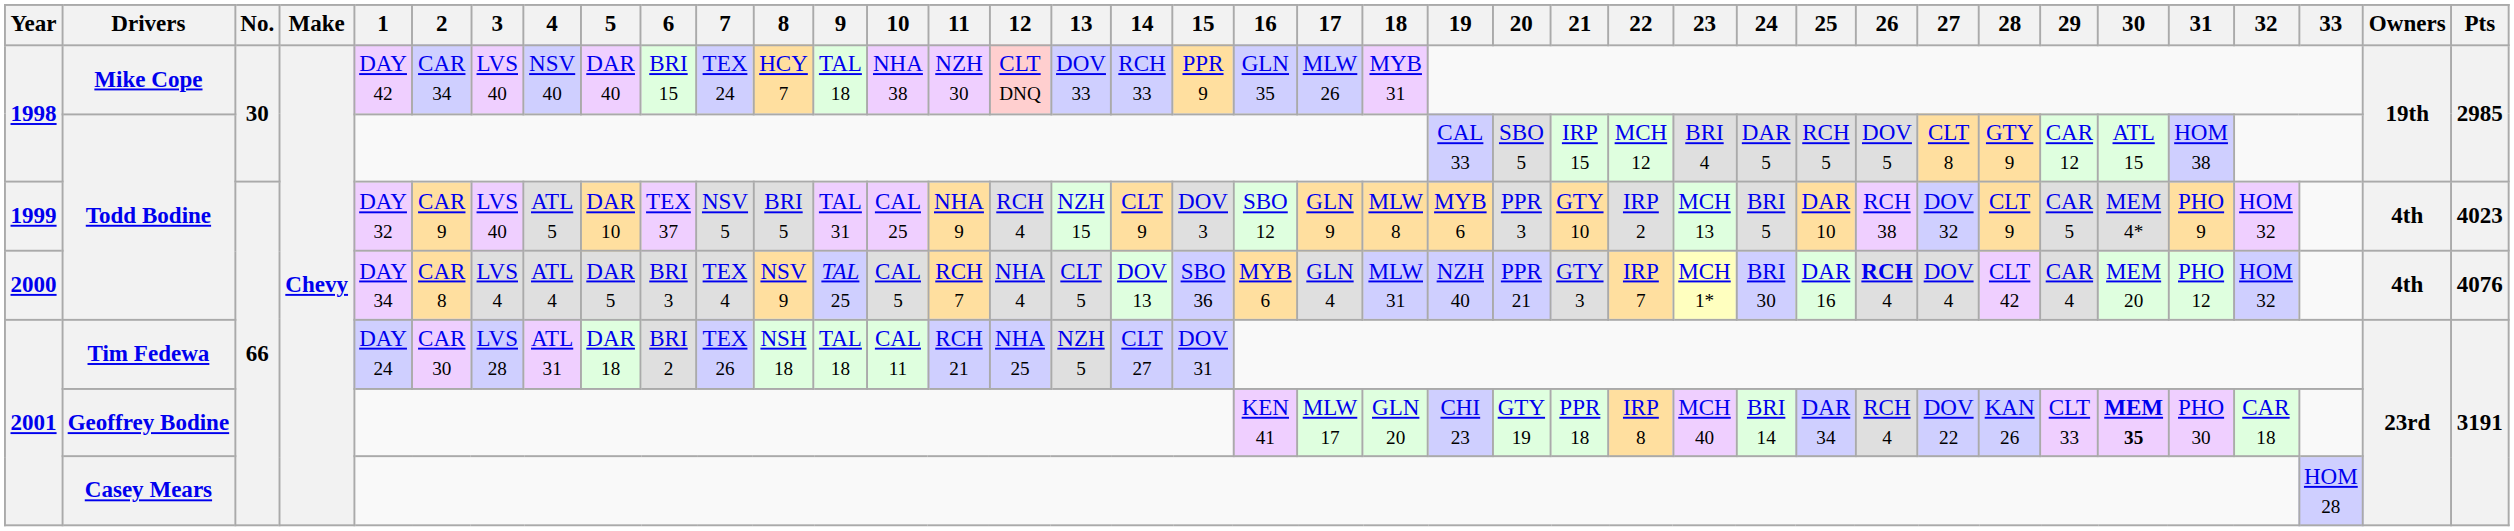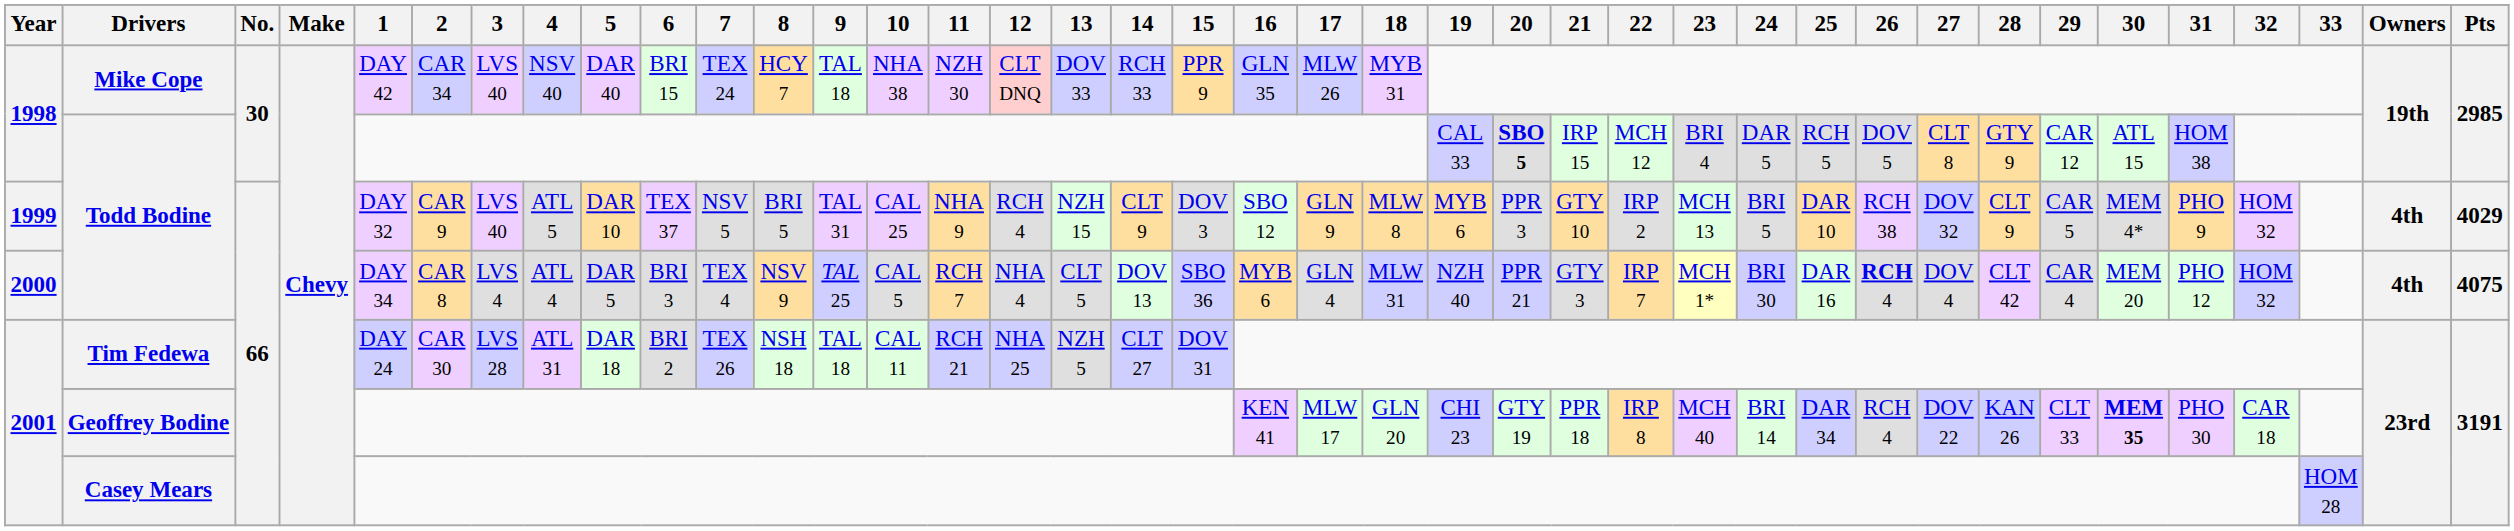1998 / Todd Bodine | 20: normal -> bold
1999 / Todd Bodine | Pts: 4023 -> 4029
2000 / Todd Bodine | Pts: 4076 -> 4075
